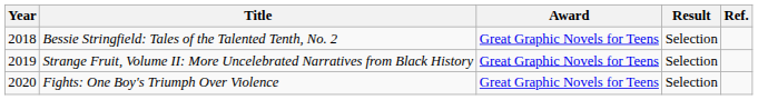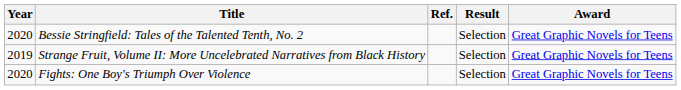columns swapped: Award <-> Ref.
Bessie Stringfield: Tales of the Talented Tenth, No. 2 | Year: 2018 -> 2020
